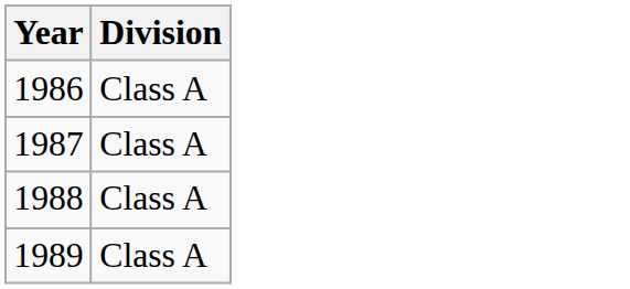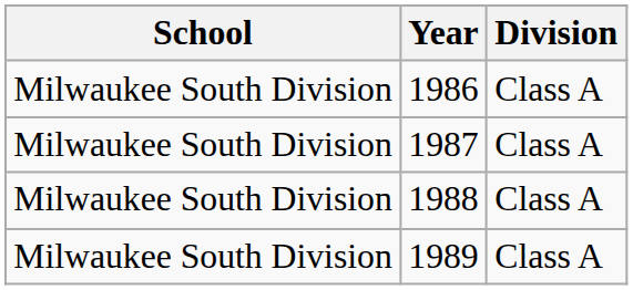+ column: School | Milwaukee South Division | Milwaukee South Division | Milwaukee South Division | Milwaukee South Division
